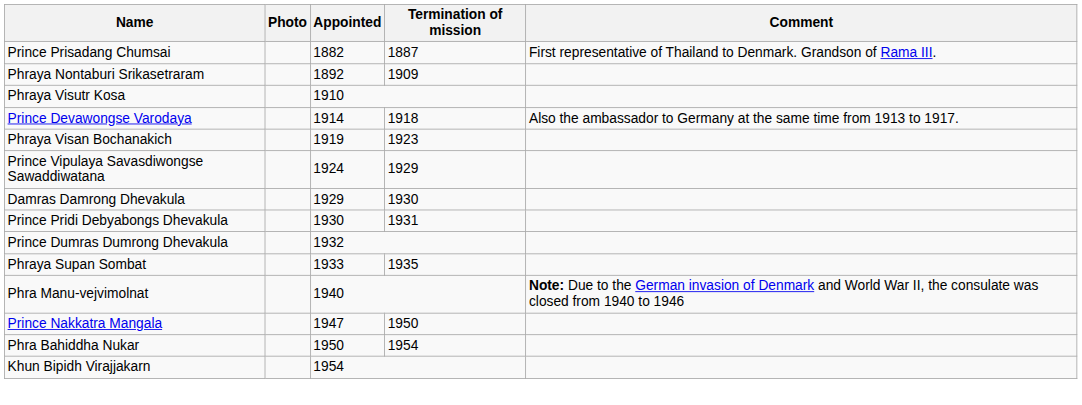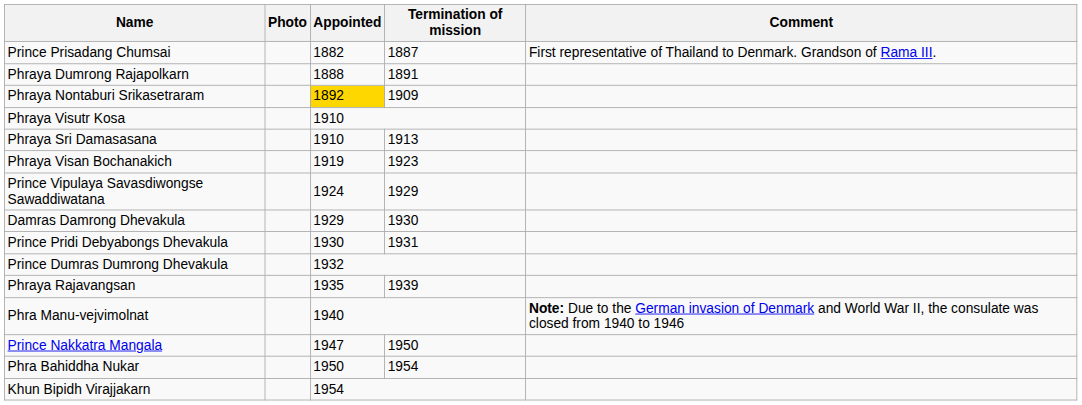+ row: Phraya Dumrong Rajapolkarn | 1888 | 1891
Phraya Nontaburi Srikasetraram | Appointed: no background -> gold background
+ row: Phraya Sri Damasasana | 1910 | 1913
- row: Prince Devawongse Varodaya | 1914 | 1918 | Also the ambassador to Germany at the same time from 1913 to 1917.
- row: Phraya Supan Sombat | 1933 | 1935
+ row: Phraya Rajavangsan | 1935 | 1939
